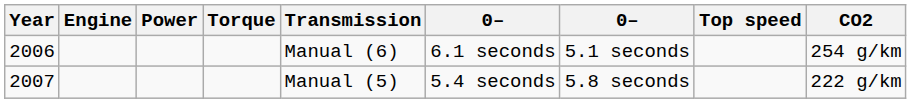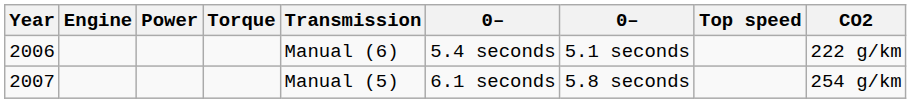2006 | column 6: 6.1 seconds -> 5.4 seconds
2006 | CO2: 254 g/km -> 222 g/km
2007 | column 6: 5.4 seconds -> 6.1 seconds
2007 | CO2: 222 g/km -> 254 g/km
